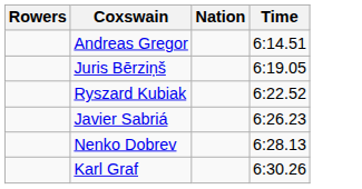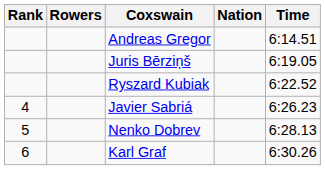+ column: Rank | 4 | 5 | 6
